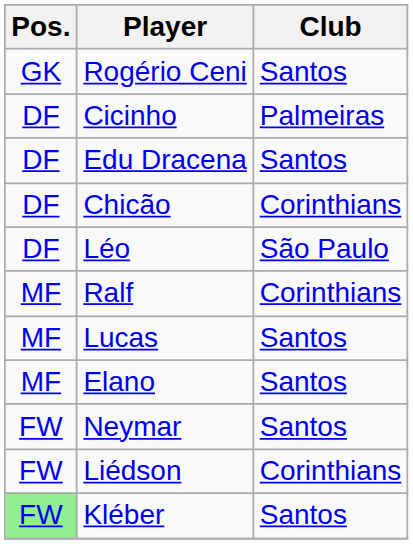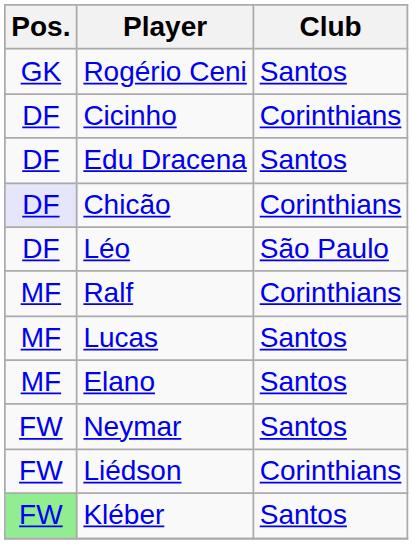Cicinho | Club: Palmeiras -> Corinthians
Chicão | Pos.: no background -> lavender background
